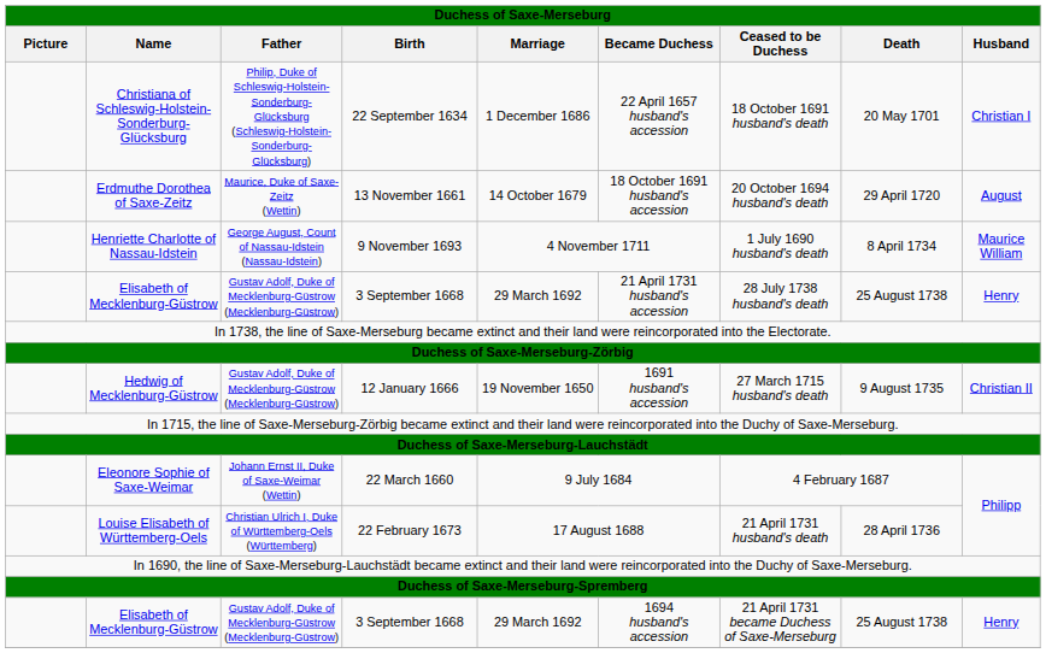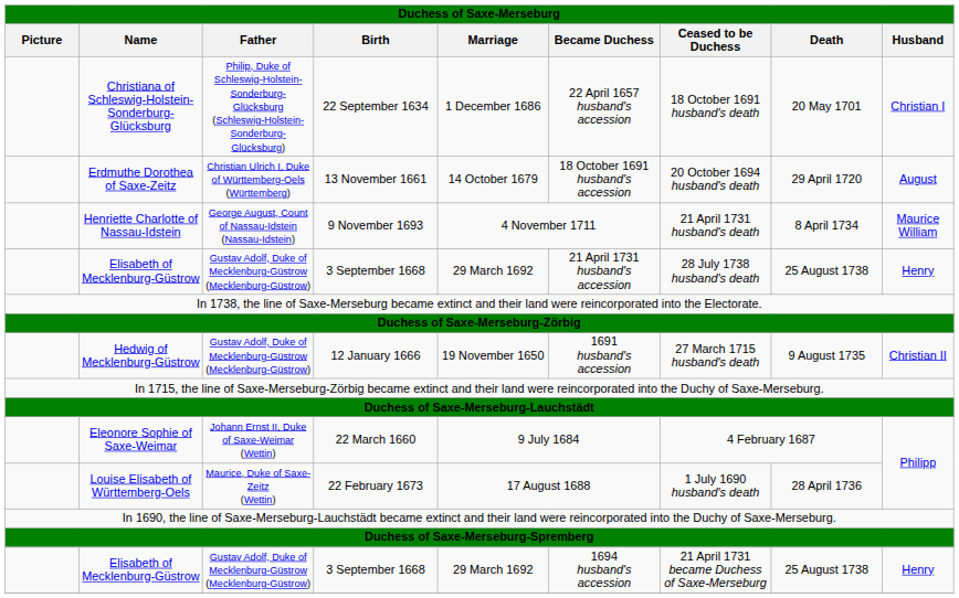Erdmuthe Dorothea of Saxe-Zeitz | Father: Maurice, Duke of Saxe-Zeitz (Wettin) -> Christian Ulrich I, Duke of Württemberg-Oels (Württemberg)
Henriette Charlotte of Nassau-Idstein | Ceased to be Duchess: 1 July 1690 husband's death -> 21 April 1731 husband's death
Louise Elisabeth of Württemberg-Oels | Father: Christian Ulrich I, Duke of Württemberg-Oels (Württemberg) -> Maurice, Duke of Saxe-Zeitz (Wettin)
Louise Elisabeth of Württemberg-Oels | Ceased to be Duchess: 21 April 1731 husband's death -> 1 July 1690 husband's death
